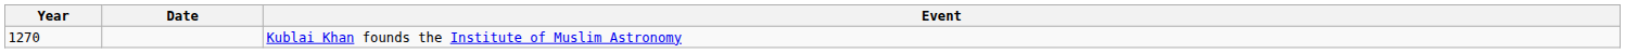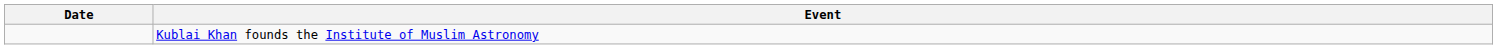- column: Year | 1270
